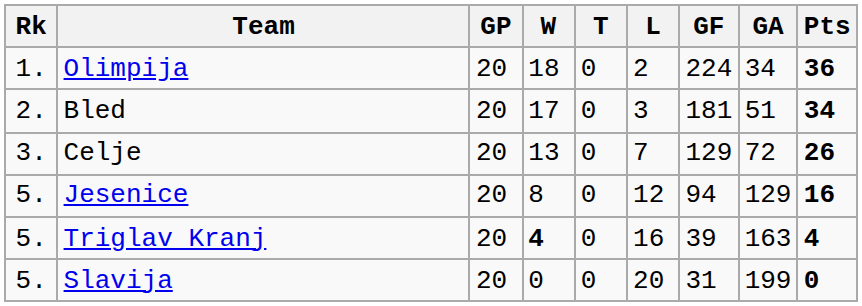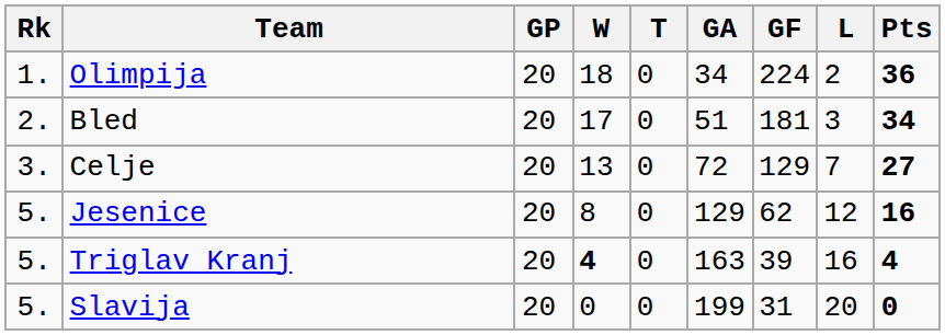columns swapped: L <-> GA
Celje | Pts: 26 -> 27
Jesenice | GF: 94 -> 62
